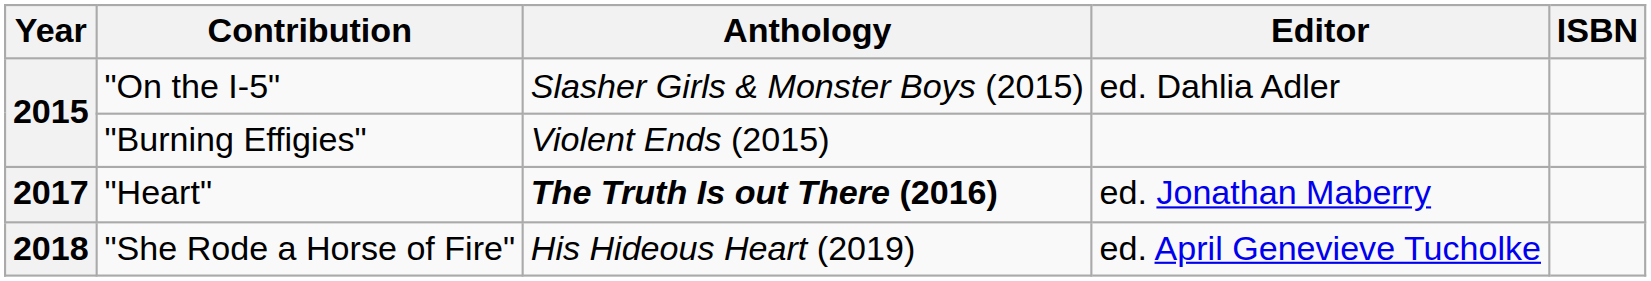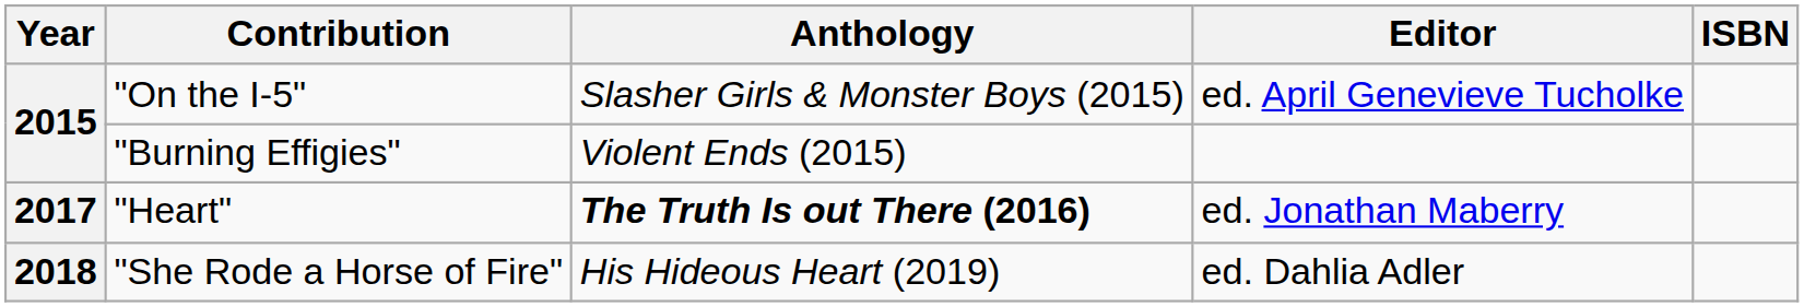"On the I-5" | Editor: ed. Dahlia Adler -> ed. April Genevieve Tucholke
"She Rode a Horse of Fire" | Editor: ed. April Genevieve Tucholke -> ed. Dahlia Adler
